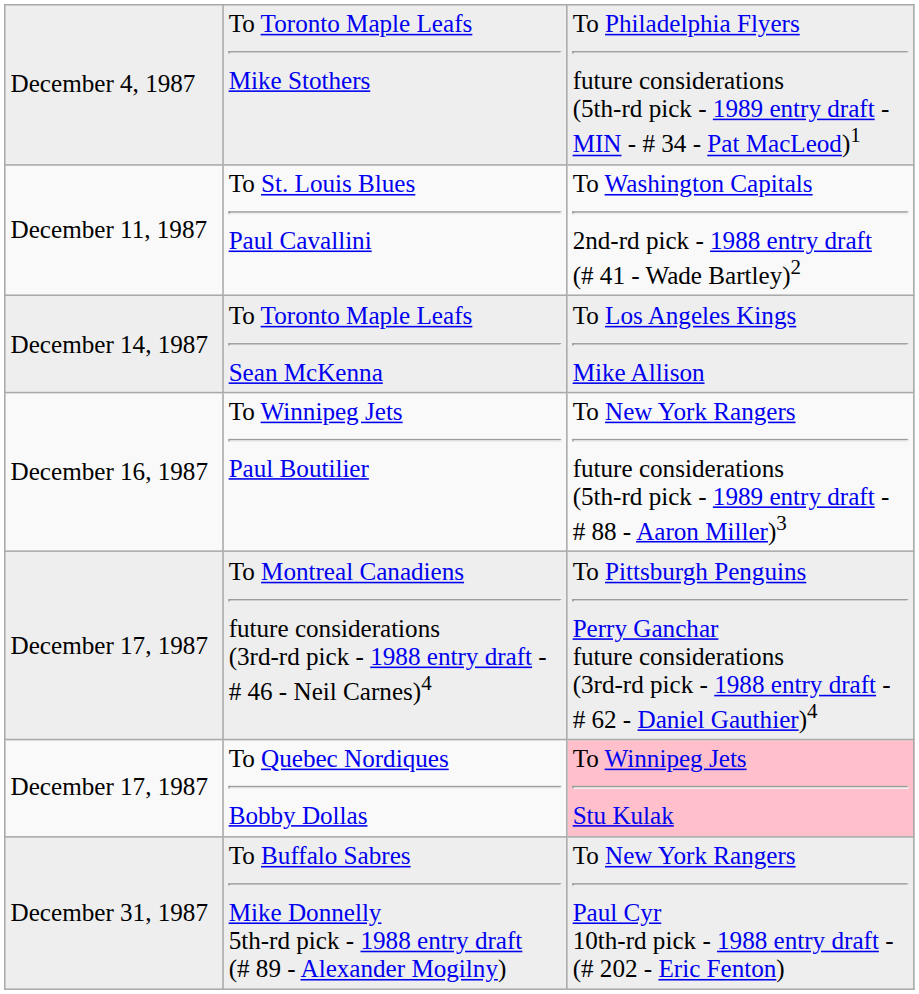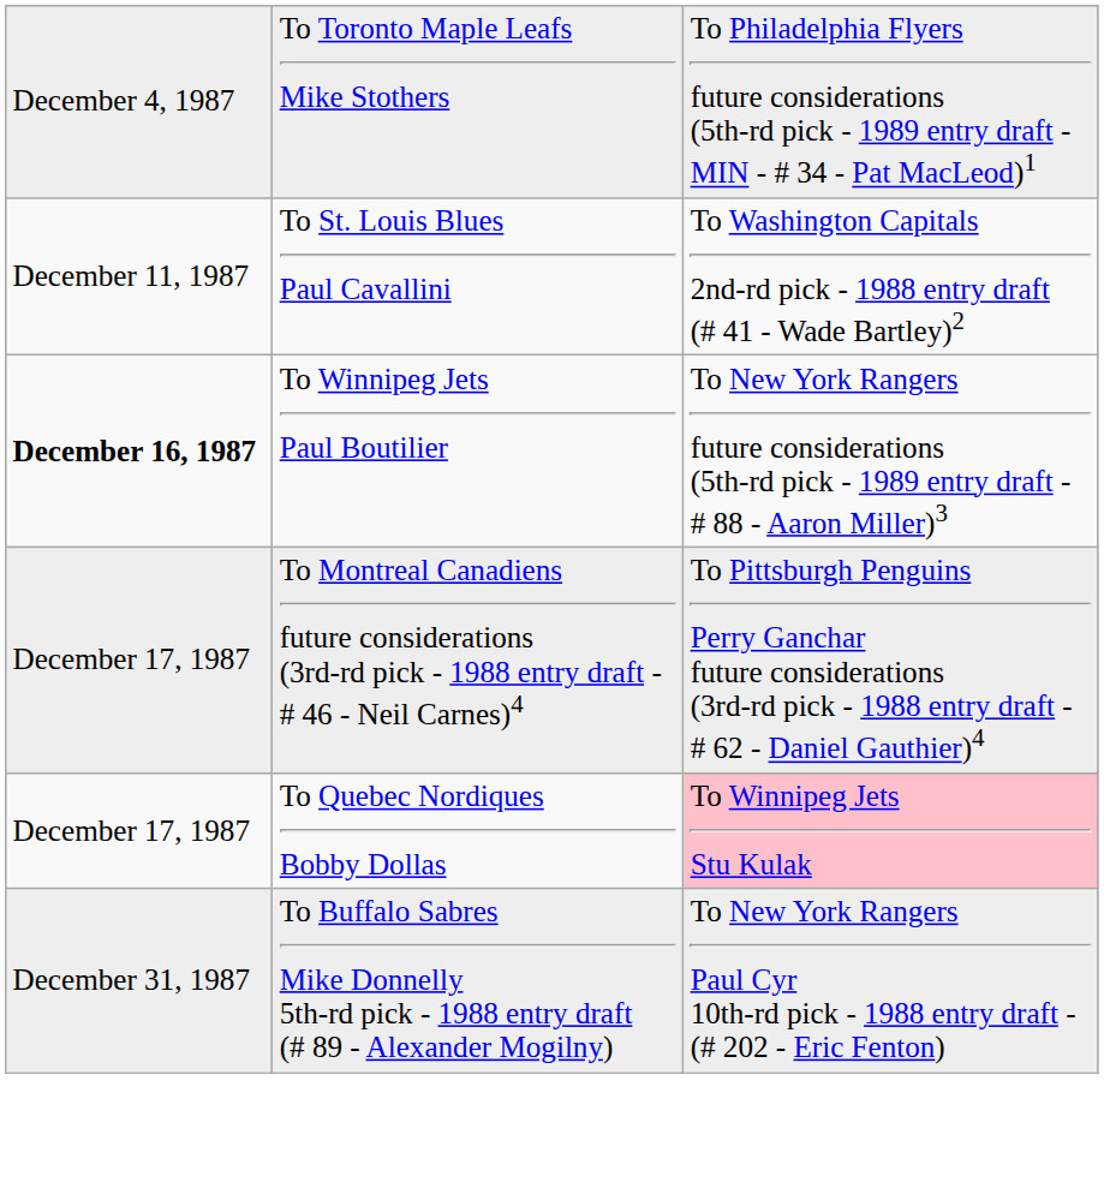- row: December 14, 1987 | To Toronto Maple Leafs Sean McKenna | To Los Angeles Kings Mike Allison
To Winnipeg Jets Paul Boutilier | column 1: normal -> bold
